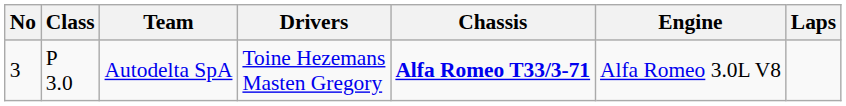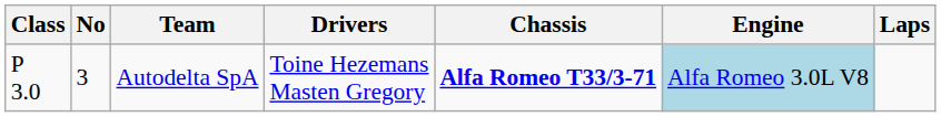columns swapped: Class <-> No
Autodelta SpA | Engine: no background -> lightblue background
